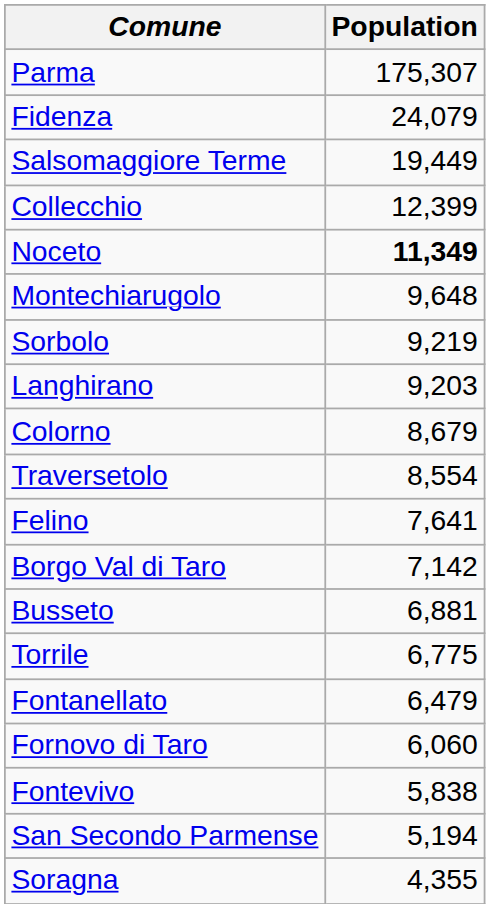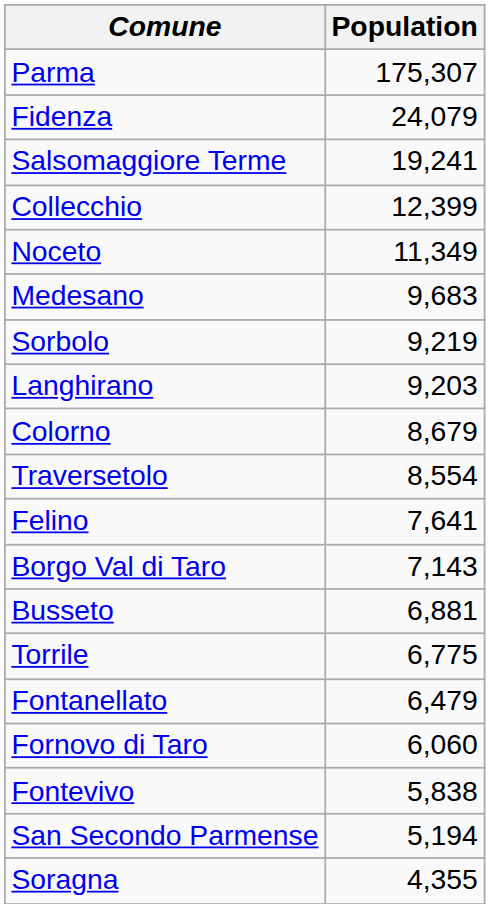Salsomaggiore Terme | Population: 19,449 -> 19,241
Noceto | Population: bold -> normal
+ row: Medesano | 9,683
- row: Montechiarugolo | 9,648
Borgo Val di Taro | Population: 7,142 -> 7,143
